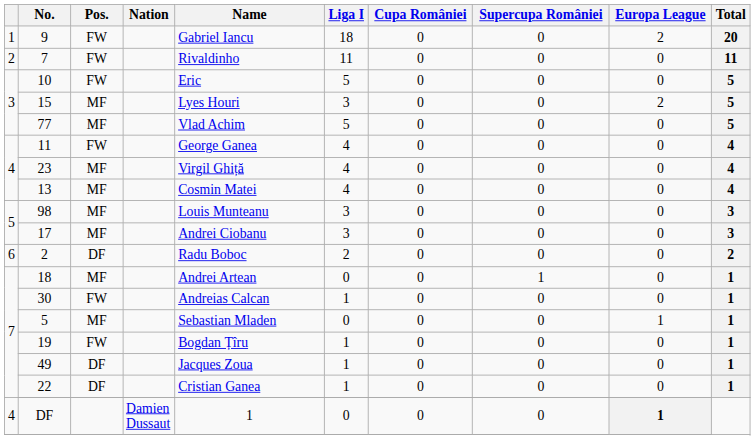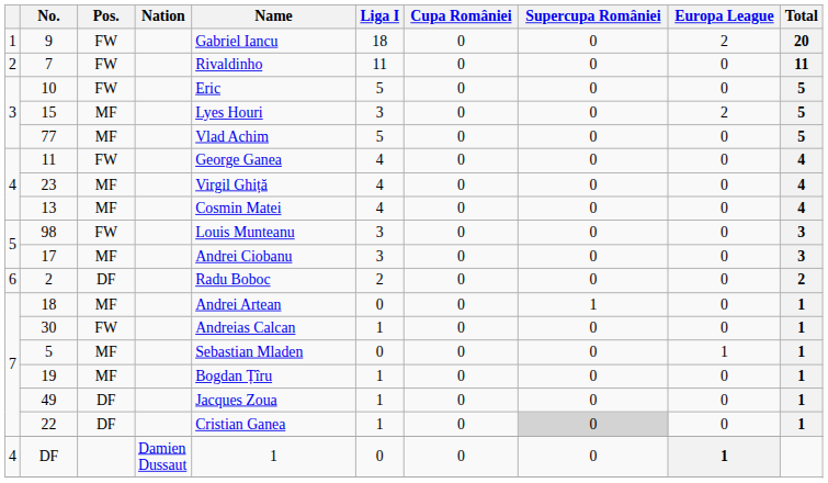98 | Pos.: MF -> FW
19 | Pos.: FW -> MF
22 | Supercupa României: no background -> lightgrey background
